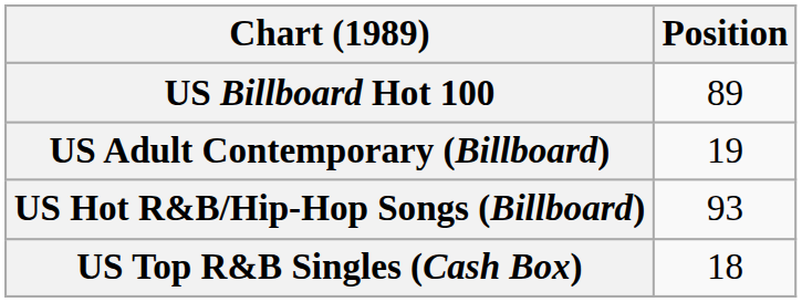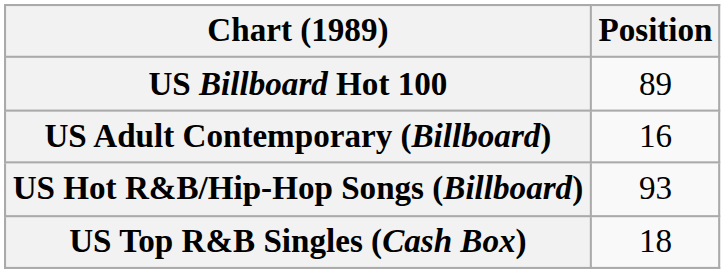US Adult Contemporary (Billboard) | Position: 19 -> 16
